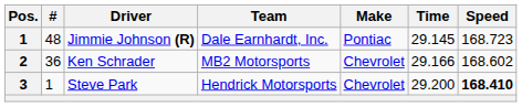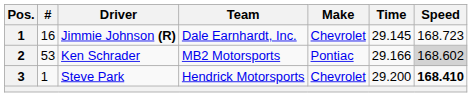Jimmie Johnson (R) | #: 48 -> 16
Jimmie Johnson (R) | Make: Pontiac -> Chevrolet
Ken Schrader | #: 36 -> 53
Ken Schrader | Make: Chevrolet -> Pontiac
Ken Schrader | Speed: no background -> lightgrey background
